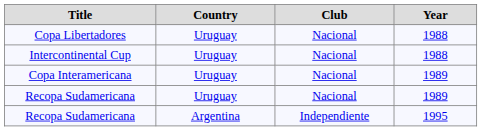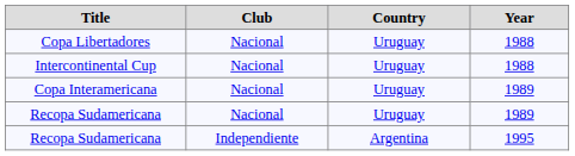columns swapped: Club <-> Country
